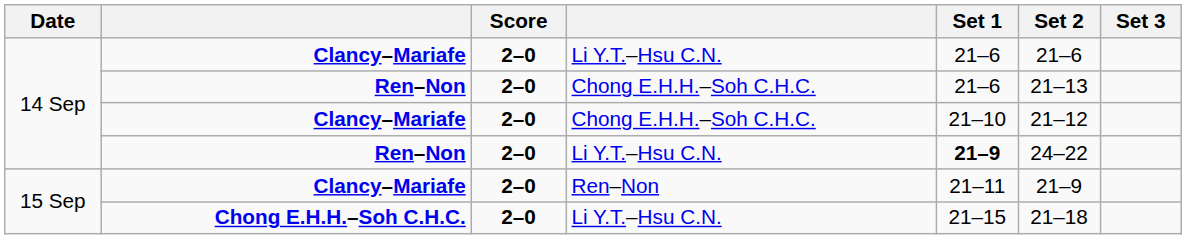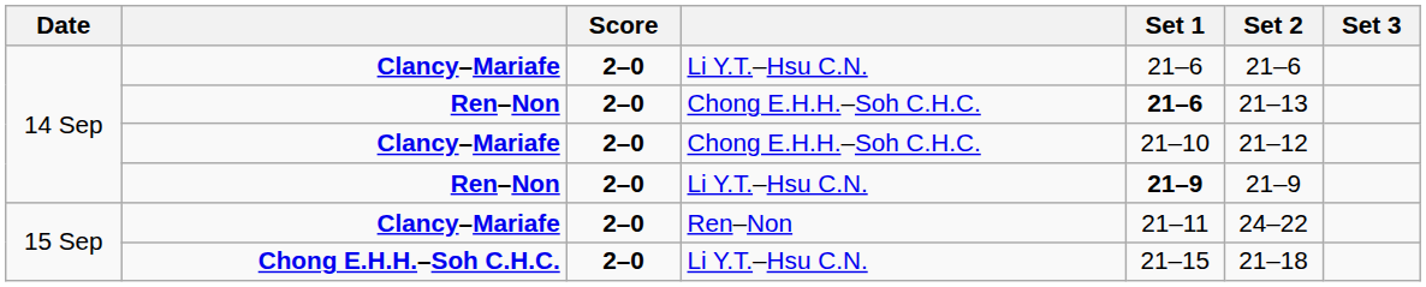Ren–Non / Chong E.H.H.–Soh C.H.C. | Set 1: normal -> bold
Ren–Non / Li Y.T.–Hsu C.N. | Set 2: 24–22 -> 21–9
Clancy–Mariafe / Ren–Non | Set 2: 21–9 -> 24–22
